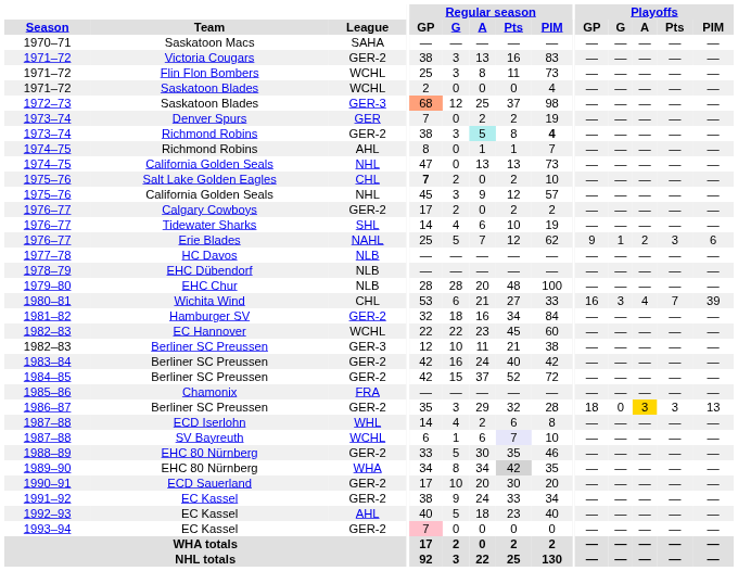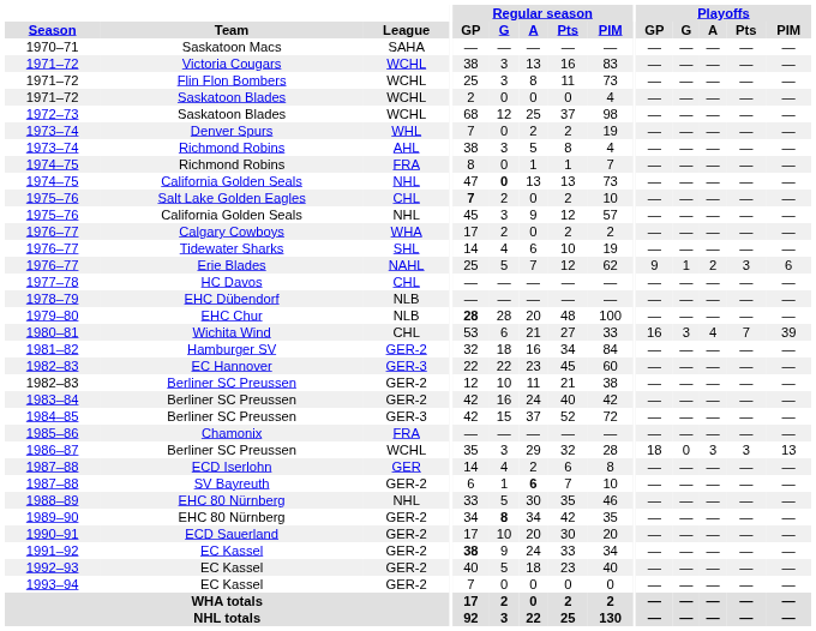1971–72 / Victoria Cougars | League: GER-2 -> WCHL
1972–73 | League: GER-3 -> WCHL
1972–73 | Regular season / GP: lightsalmon background -> no background
1973–74 / Denver Spurs | League: GER -> WHL
1973–74 / Richmond Robins | League: GER-2 -> AHL
1973–74 / Richmond Robins | Regular season / A: paleturquoise background -> no background
1973–74 / Richmond Robins | Regular season / PIM: bold -> normal
1974–75 / Richmond Robins | League: AHL -> FRA
1974–75 / California Golden Seals | Regular season / G: normal -> bold
1976–77 / Calgary Cowboys | League: GER-2 -> WHA
1977–78 | League: NLB -> CHL
1979–80 | Regular season / GP: normal -> bold
1982–83 / EC Hannover | League: WCHL -> GER-3
1982–83 / Berliner SC Preussen | League: GER-3 -> GER-2
1984–85 | League: GER-2 -> GER-3
1986–87 | League: GER-2 -> WCHL
1986–87 | Playoffs / A: gold background -> no background
1987–88 / ECD Iserlohn | League: WHL -> GER
1987–88 / SV Bayreuth | League: WCHL -> GER-2
1987–88 / SV Bayreuth | Regular season / A: normal -> bold
1987–88 / SV Bayreuth | Regular season / Pts: lavender background -> no background
1988–89 | League: GER-2 -> NHL
1989–90 | League: WHA -> GER-2
1989–90 | Regular season / G: normal -> bold
1989–90 | Regular season / Pts: lightgrey background -> no background
1991–92 | Regular season / GP: normal -> bold
1992–93 | League: AHL -> GER-2
1993–94 | Regular season / GP: pink background -> no background
